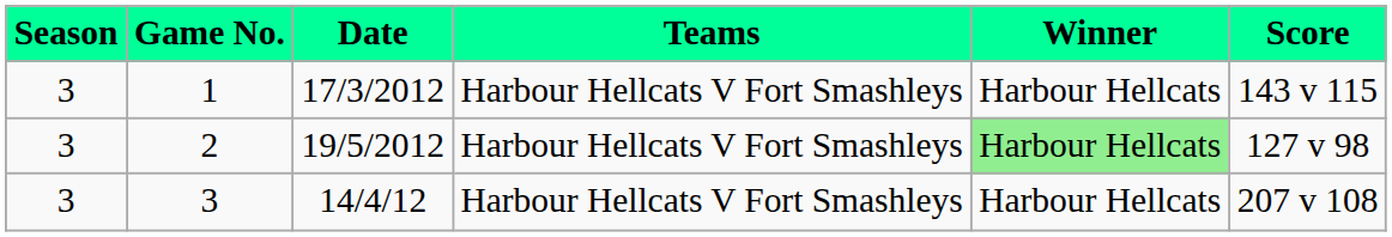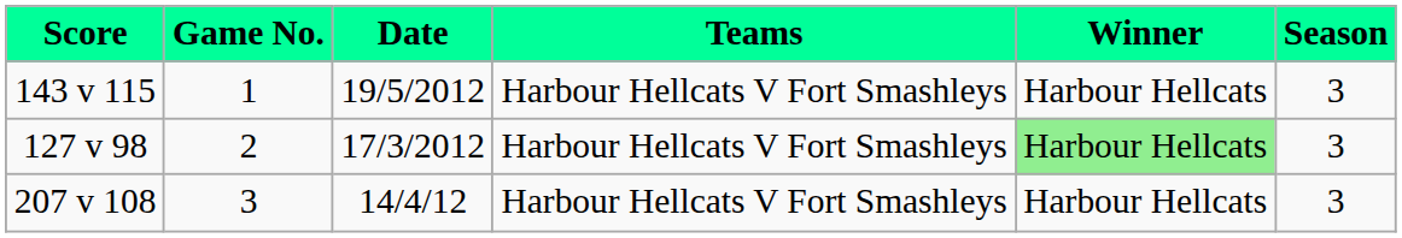columns swapped: Season <-> Score
1 | Date: 17/3/2012 -> 19/5/2012
2 | Date: 19/5/2012 -> 17/3/2012
